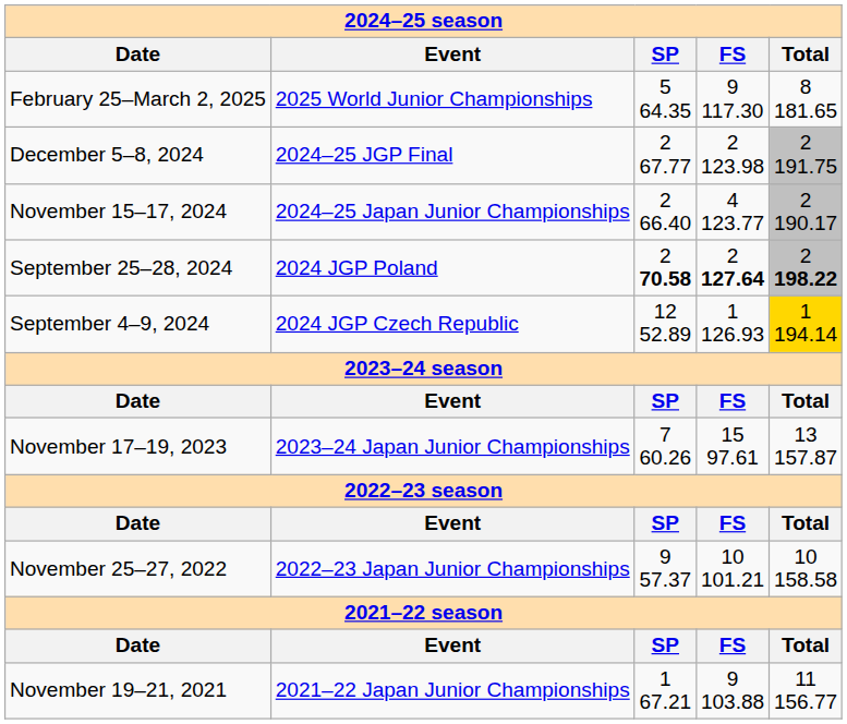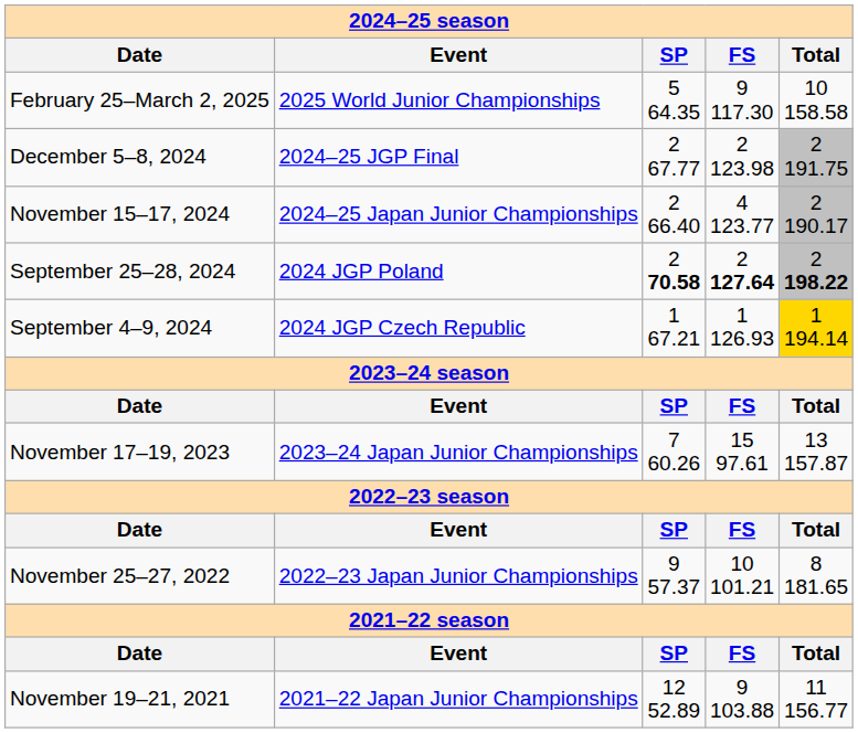February 25–March 2, 2025 | Total: 8 181.65 -> 10 158.58
September 4–9, 2024 | SP: 12 52.89 -> 1 67.21
November 25–27, 2022 | Total: 10 158.58 -> 8 181.65
November 19–21, 2021 | SP: 1 67.21 -> 12 52.89
